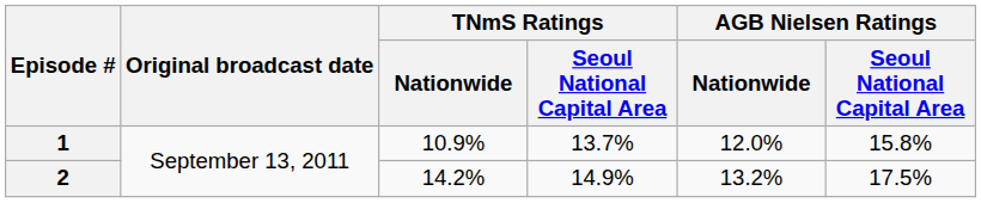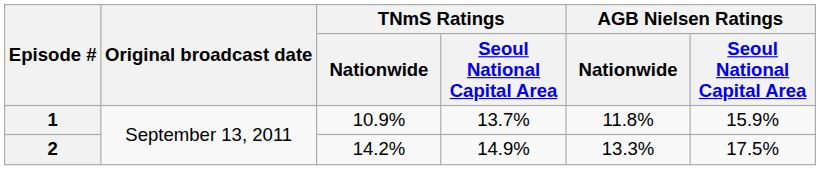1 | AGB Nielsen Ratings / Nationwide: 12.0% -> 11.8%
1 | AGB Nielsen Ratings / Seoul National Capital Area: 15.8% -> 15.9%
2 | AGB Nielsen Ratings / Nationwide: 13.2% -> 13.3%
